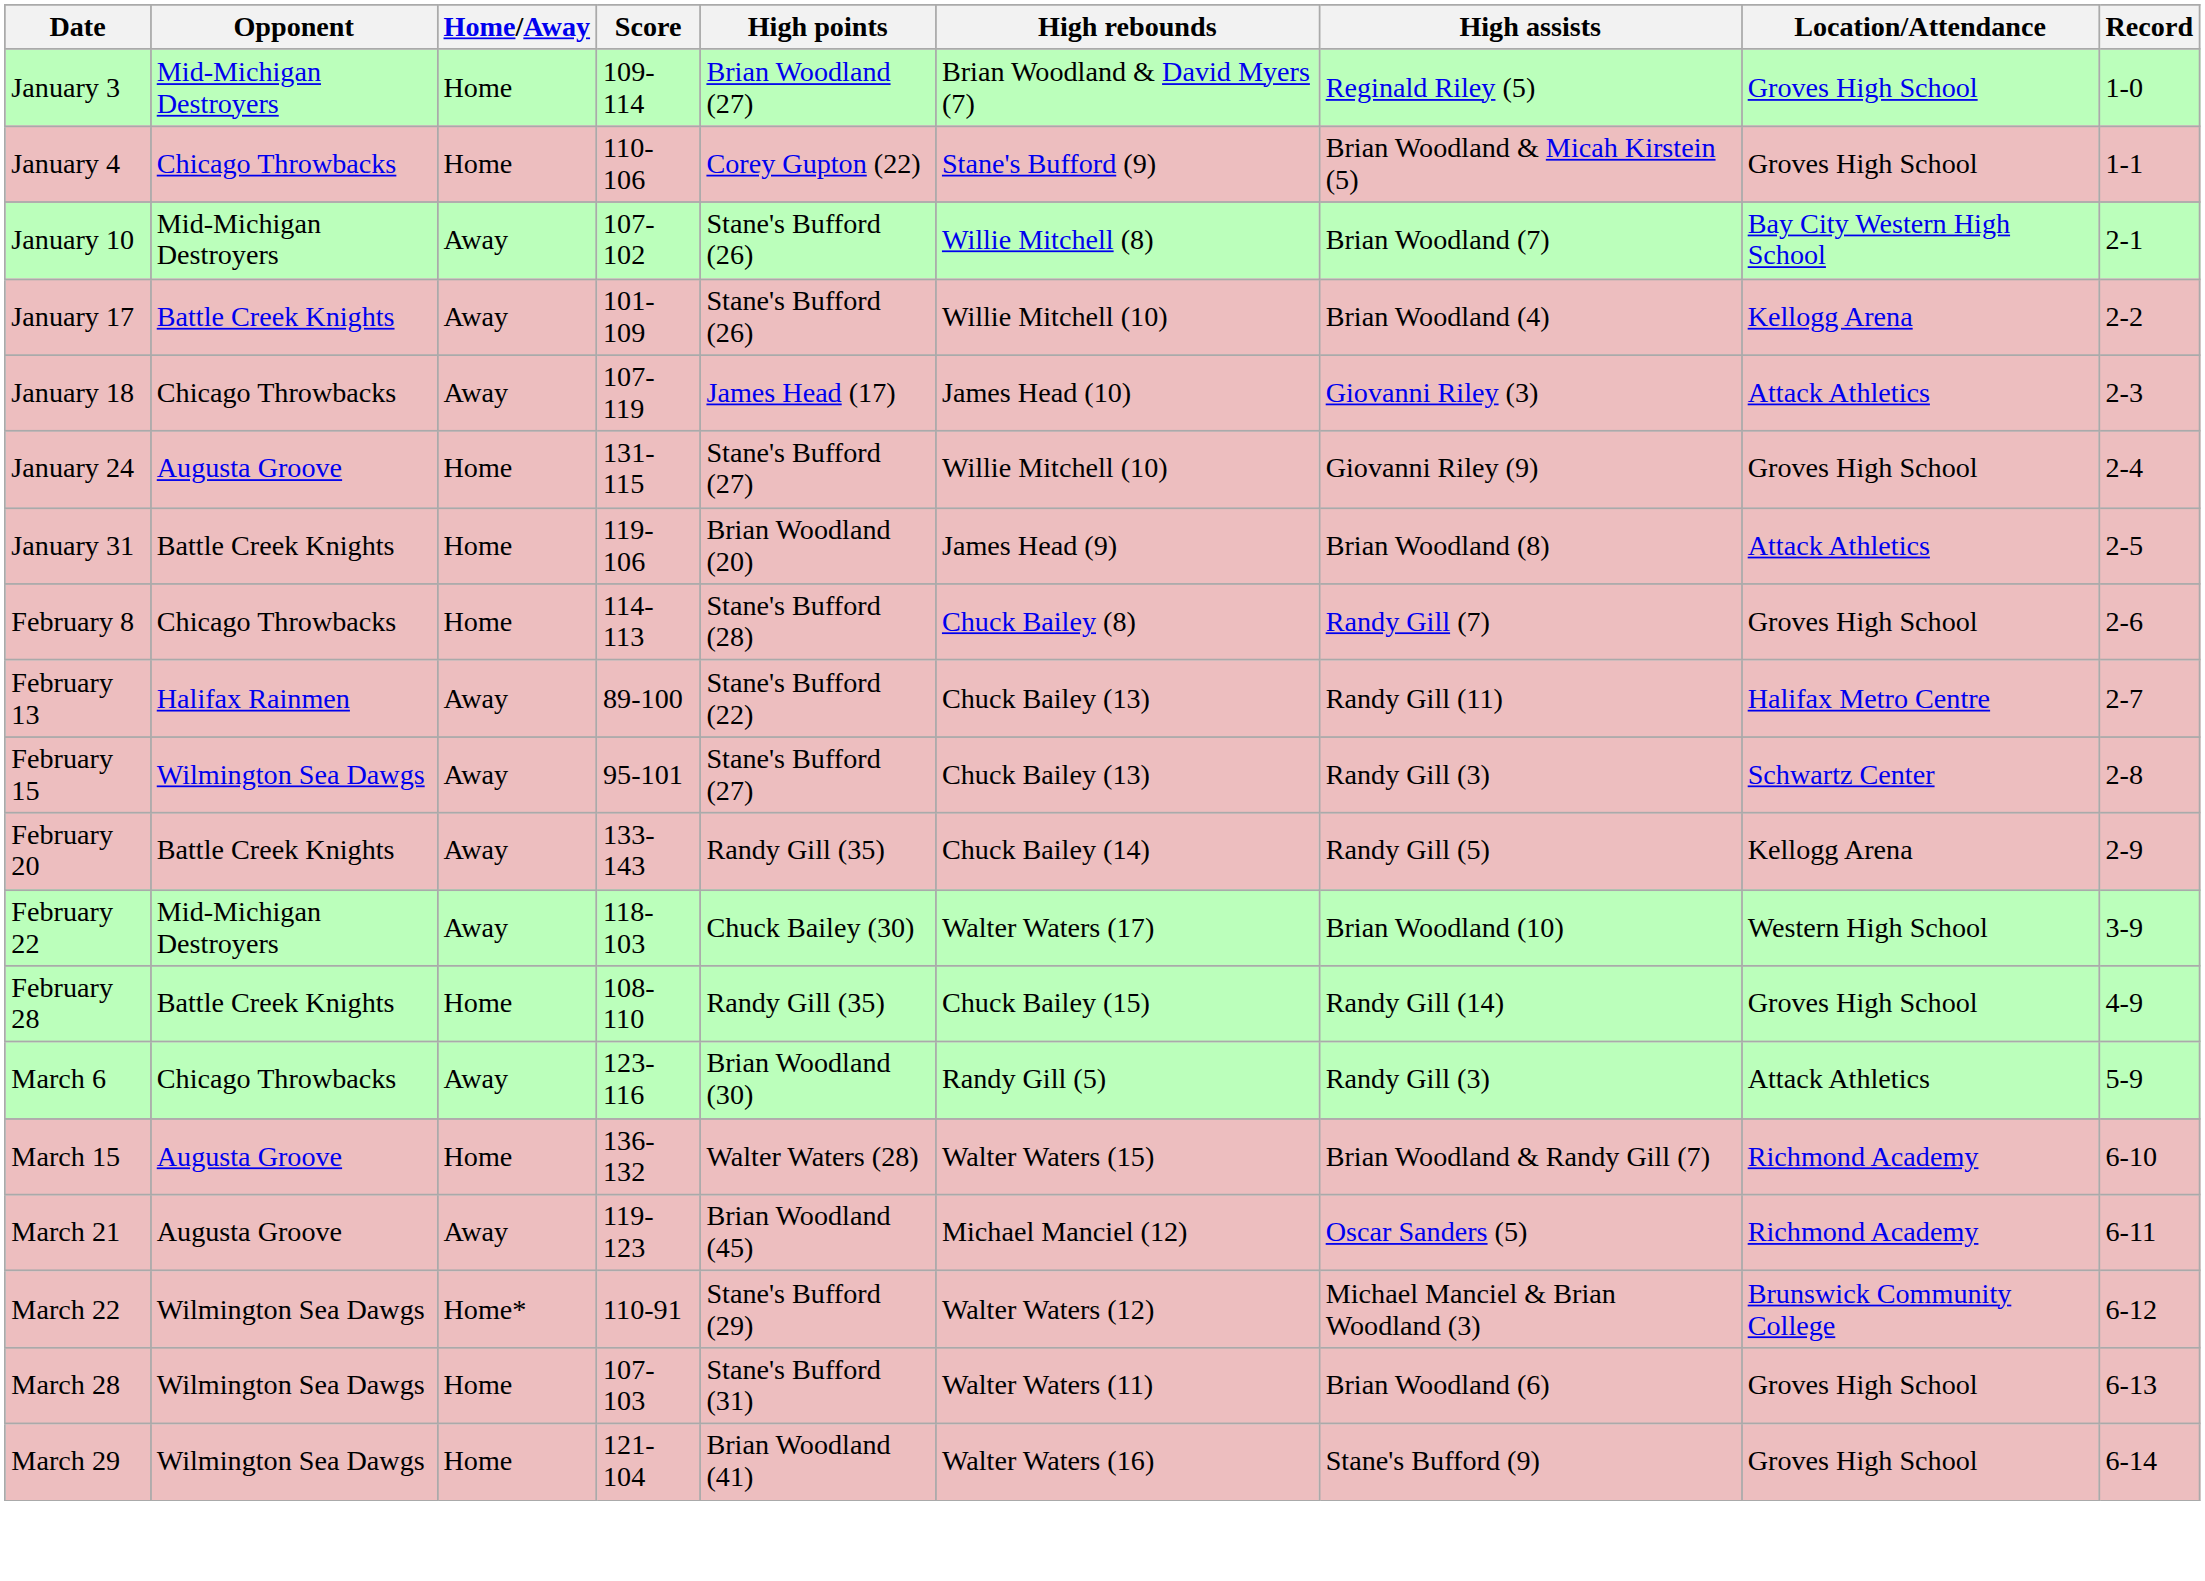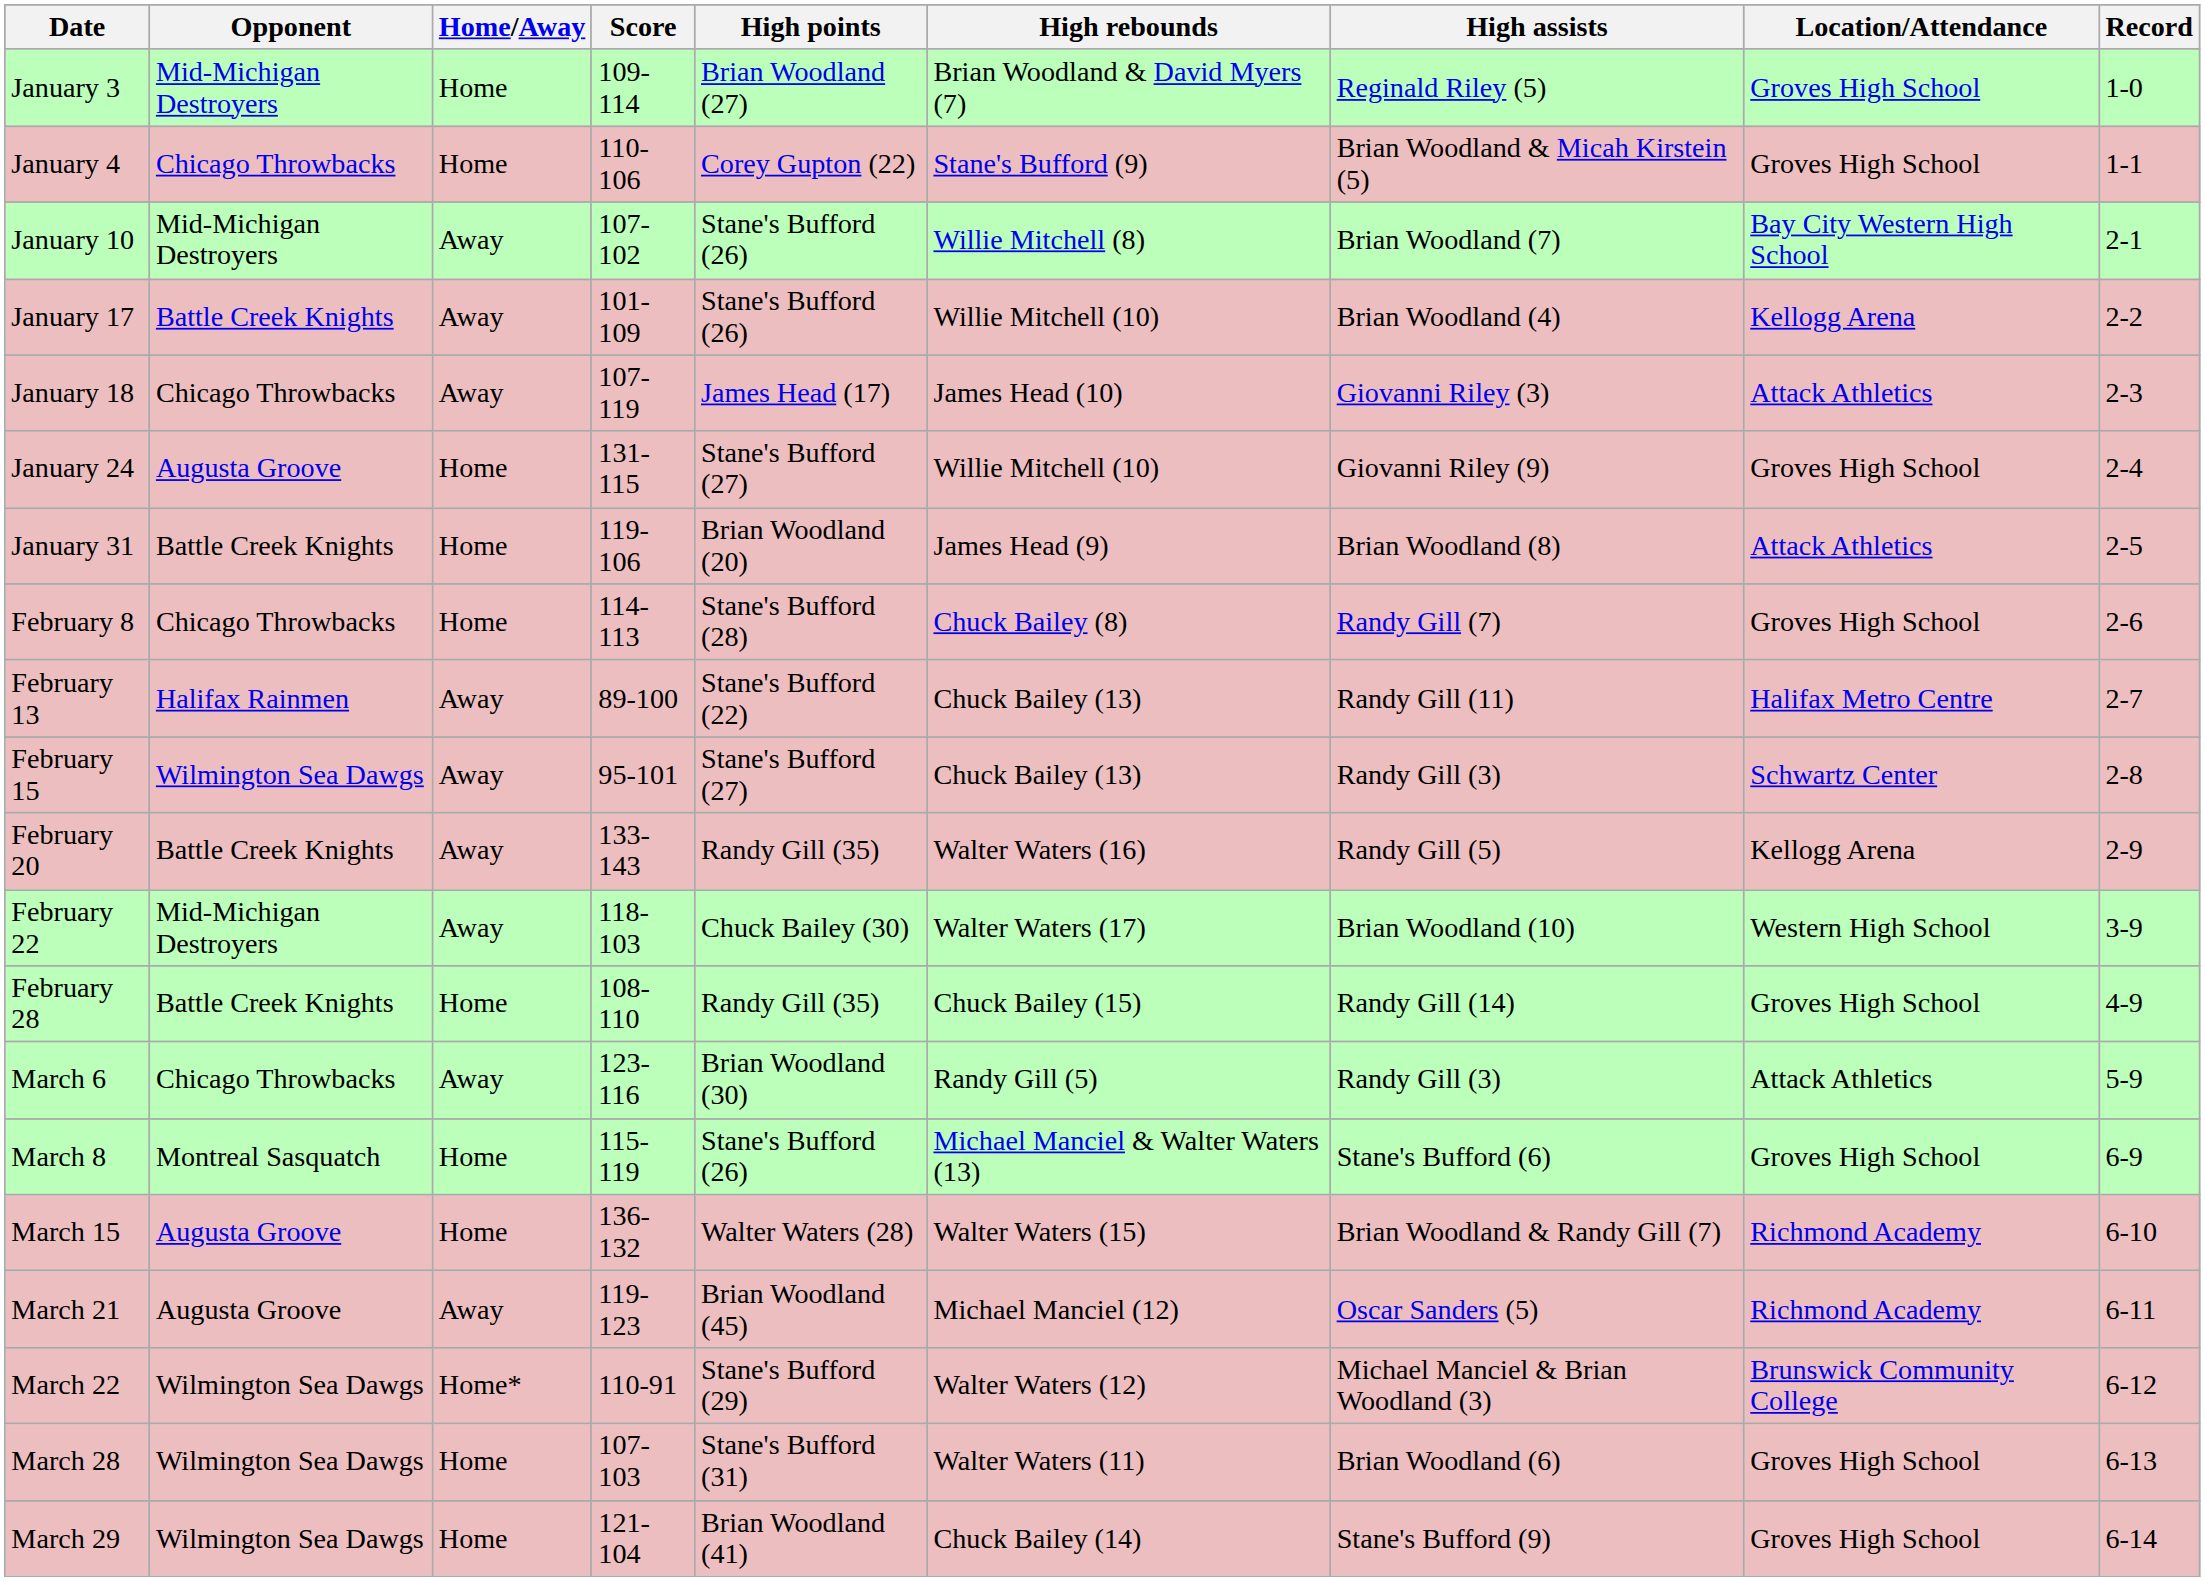February 20 | High rebounds: Chuck Bailey (14) -> Walter Waters (16)
+ row: March 8 | Montreal Sasquatch | Home | 115-119 | Stane's Bufford (26) | Michael Manciel & Walter Waters (13) | Stane's Bufford (6) | Groves High School | 6-9
March 29 | High rebounds: Walter Waters (16) -> Chuck Bailey (14)
